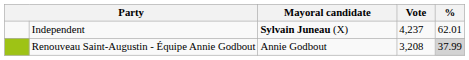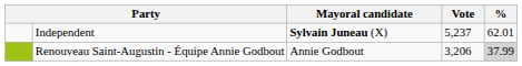Independent | Vote: 4,237 -> 5,237
Renouveau Saint-Augustin - Équipe Annie Godbout | Vote: 3,208 -> 3,206
